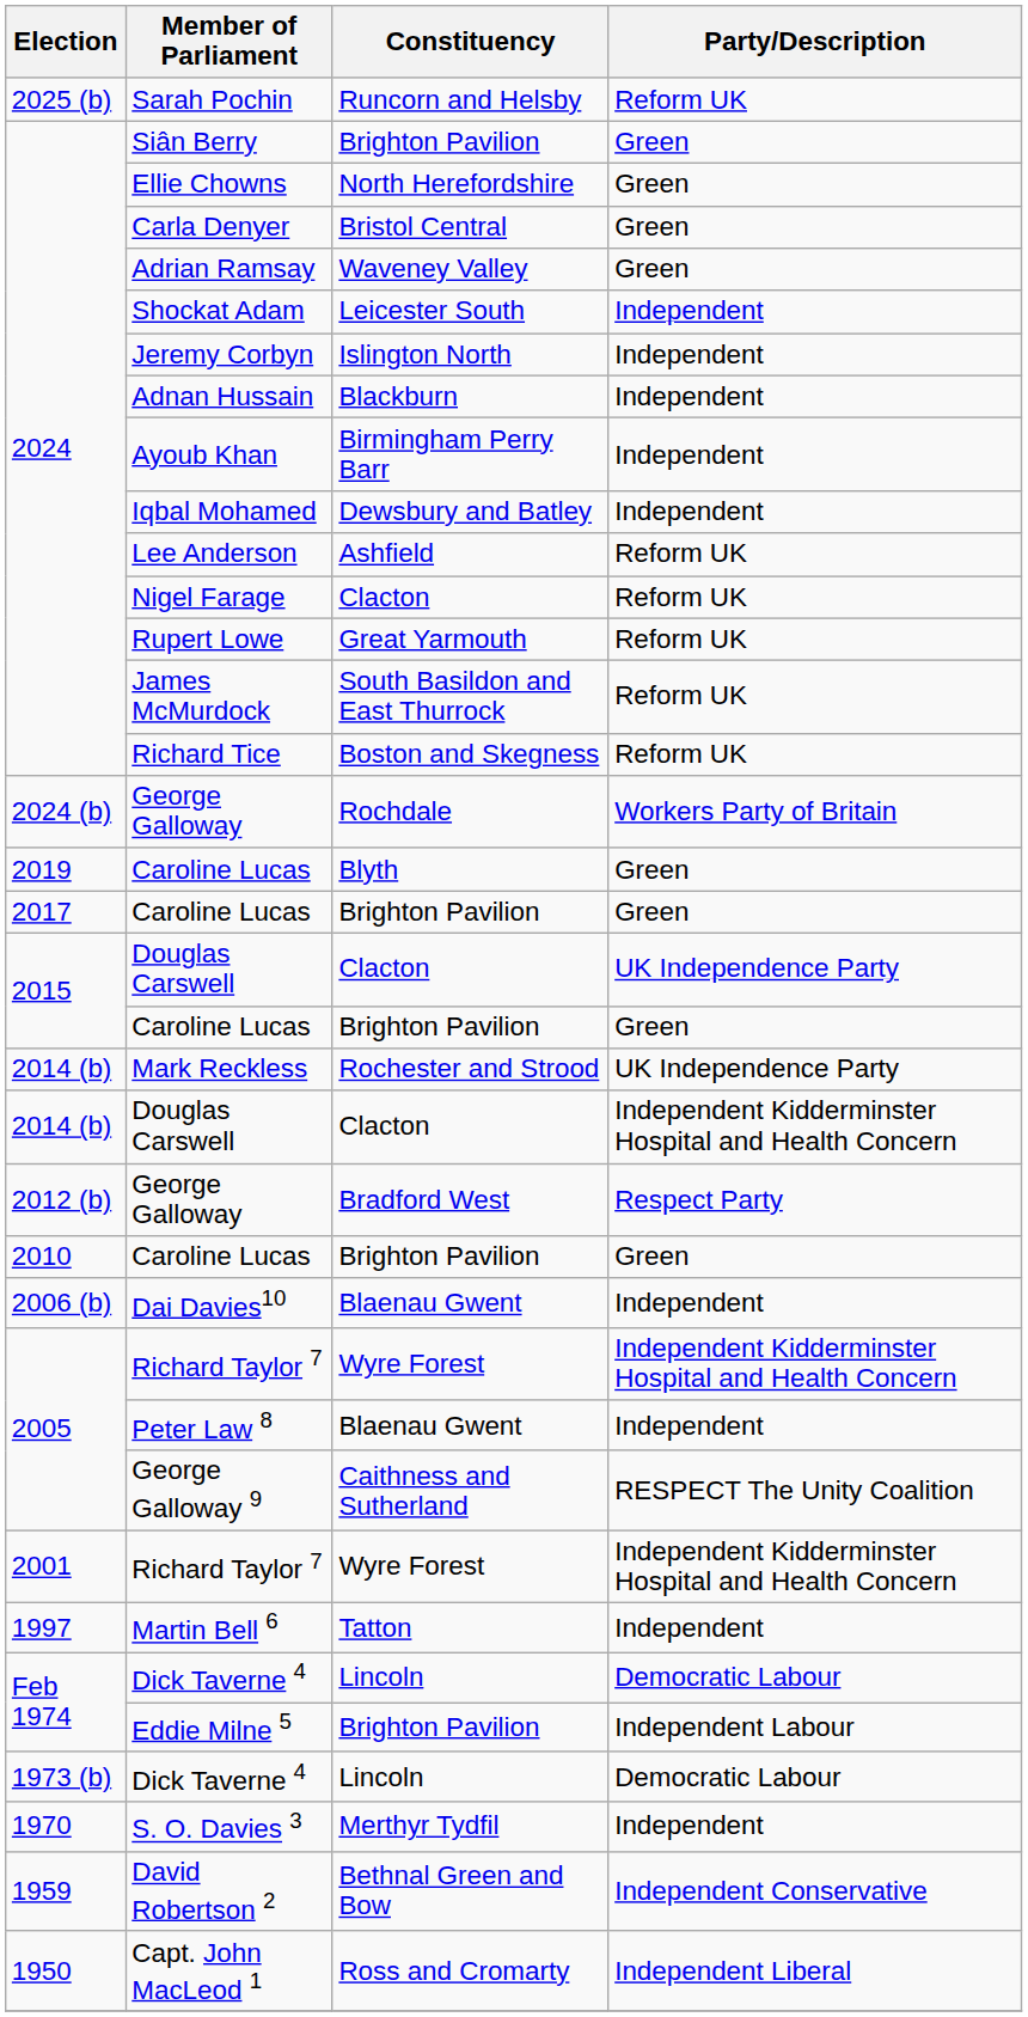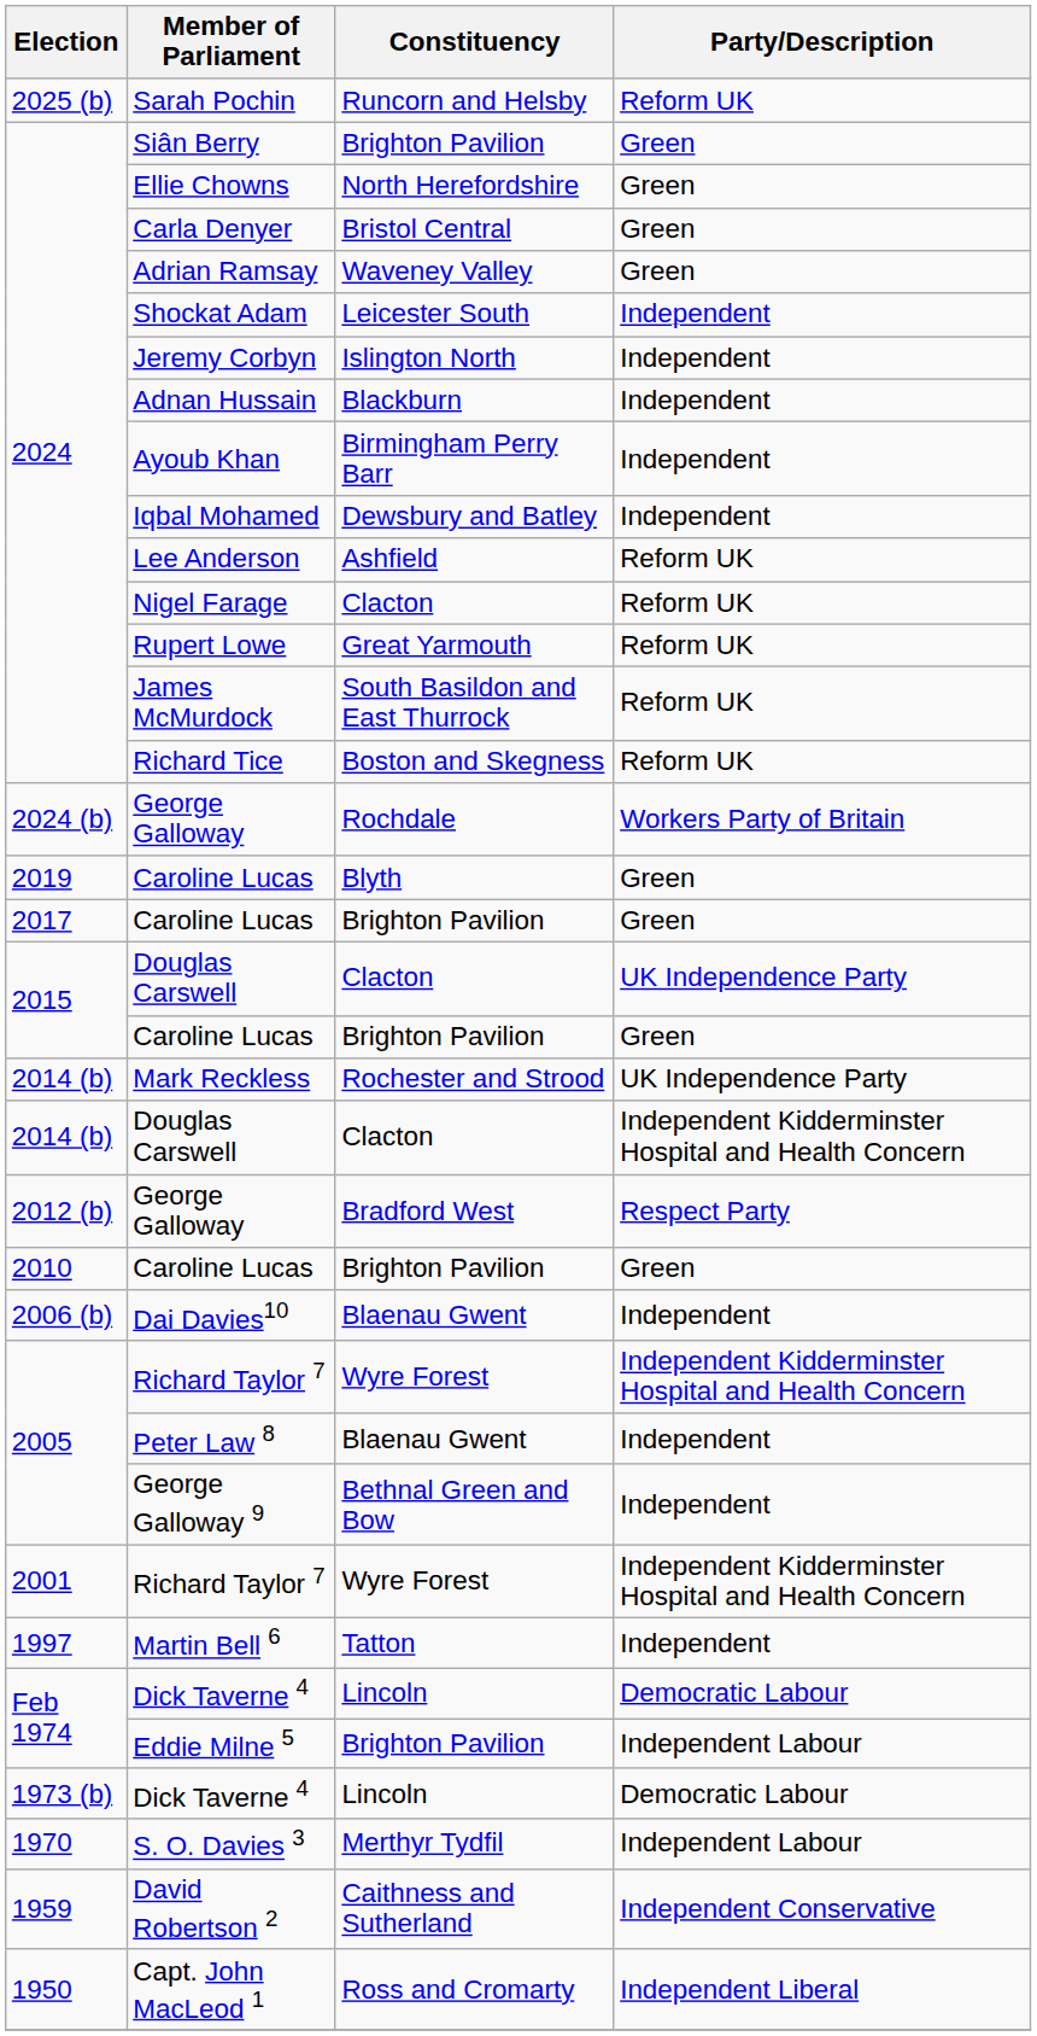George Galloway 9 | Constituency: Caithness and Sutherland -> Bethnal Green and Bow
George Galloway 9 | Party/Description: RESPECT The Unity Coalition -> Independent
S. O. Davies 3 | Party/Description: Independent -> Independent Labour
David Robertson 2 | Constituency: Bethnal Green and Bow -> Caithness and Sutherland
